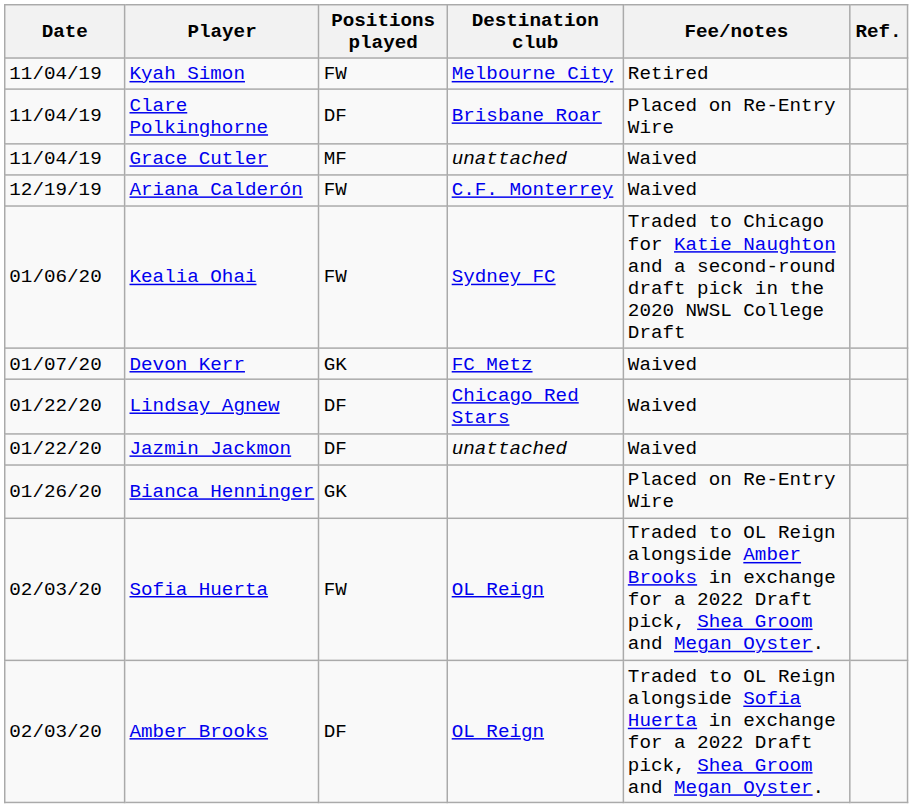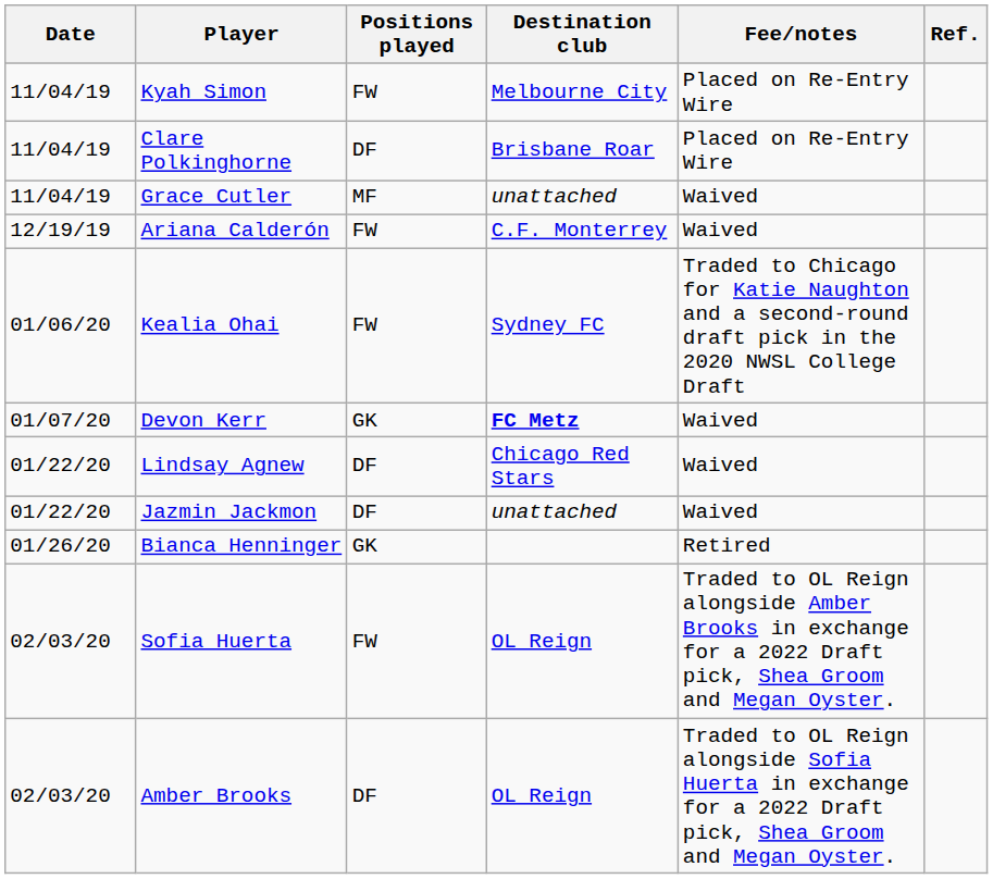Kyah Simon | Fee/notes: Retired -> Placed on Re-Entry Wire
Devon Kerr | Destination club: normal -> bold
Bianca Henninger | Fee/notes: Placed on Re-Entry Wire -> Retired
